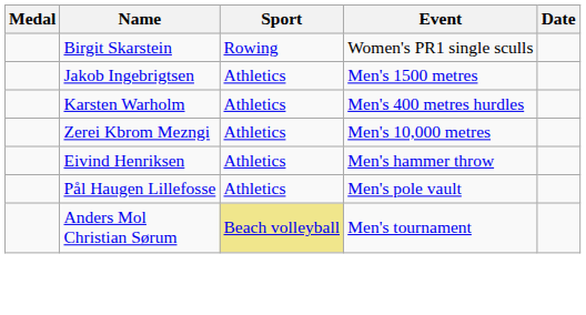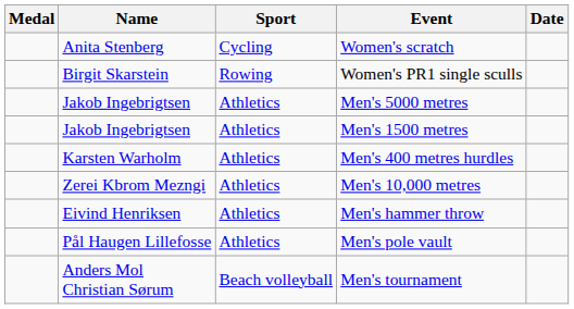+ row: Anita Stenberg | Cycling | Women's scratch
+ row: Jakob Ingebrigtsen | Athletics | Men's 5000 metres
Men's tournament | Sport: khaki background -> no background
